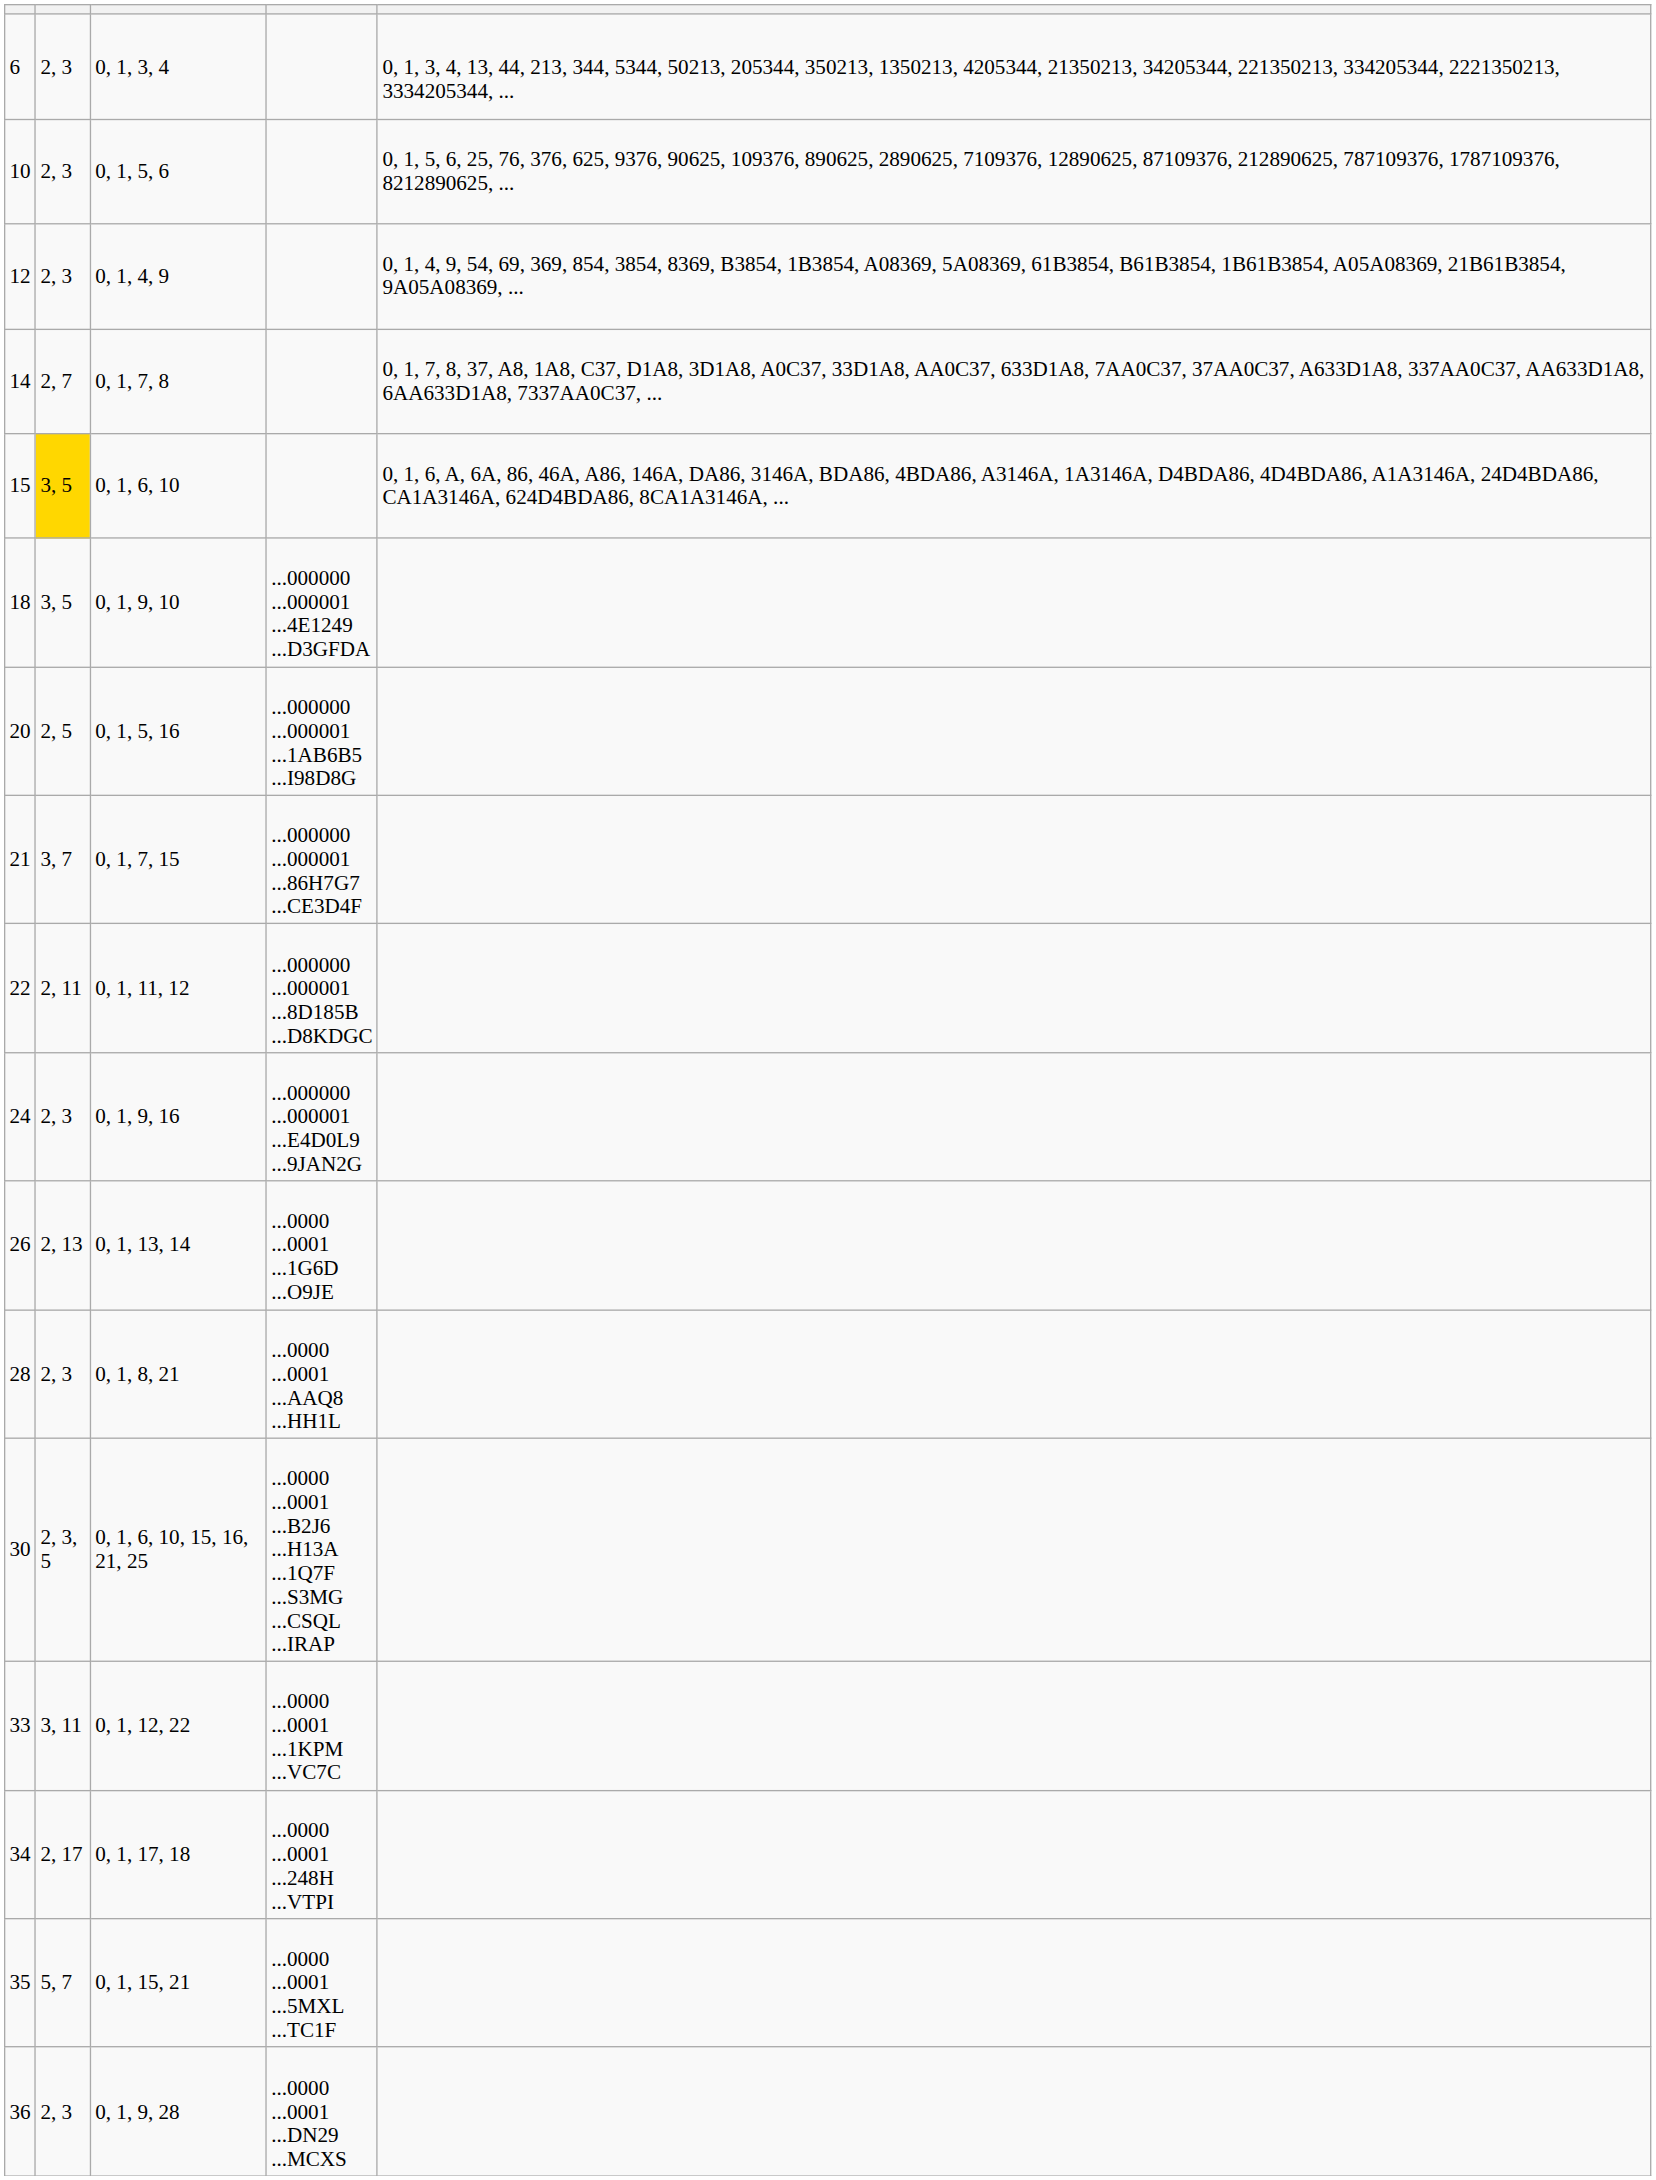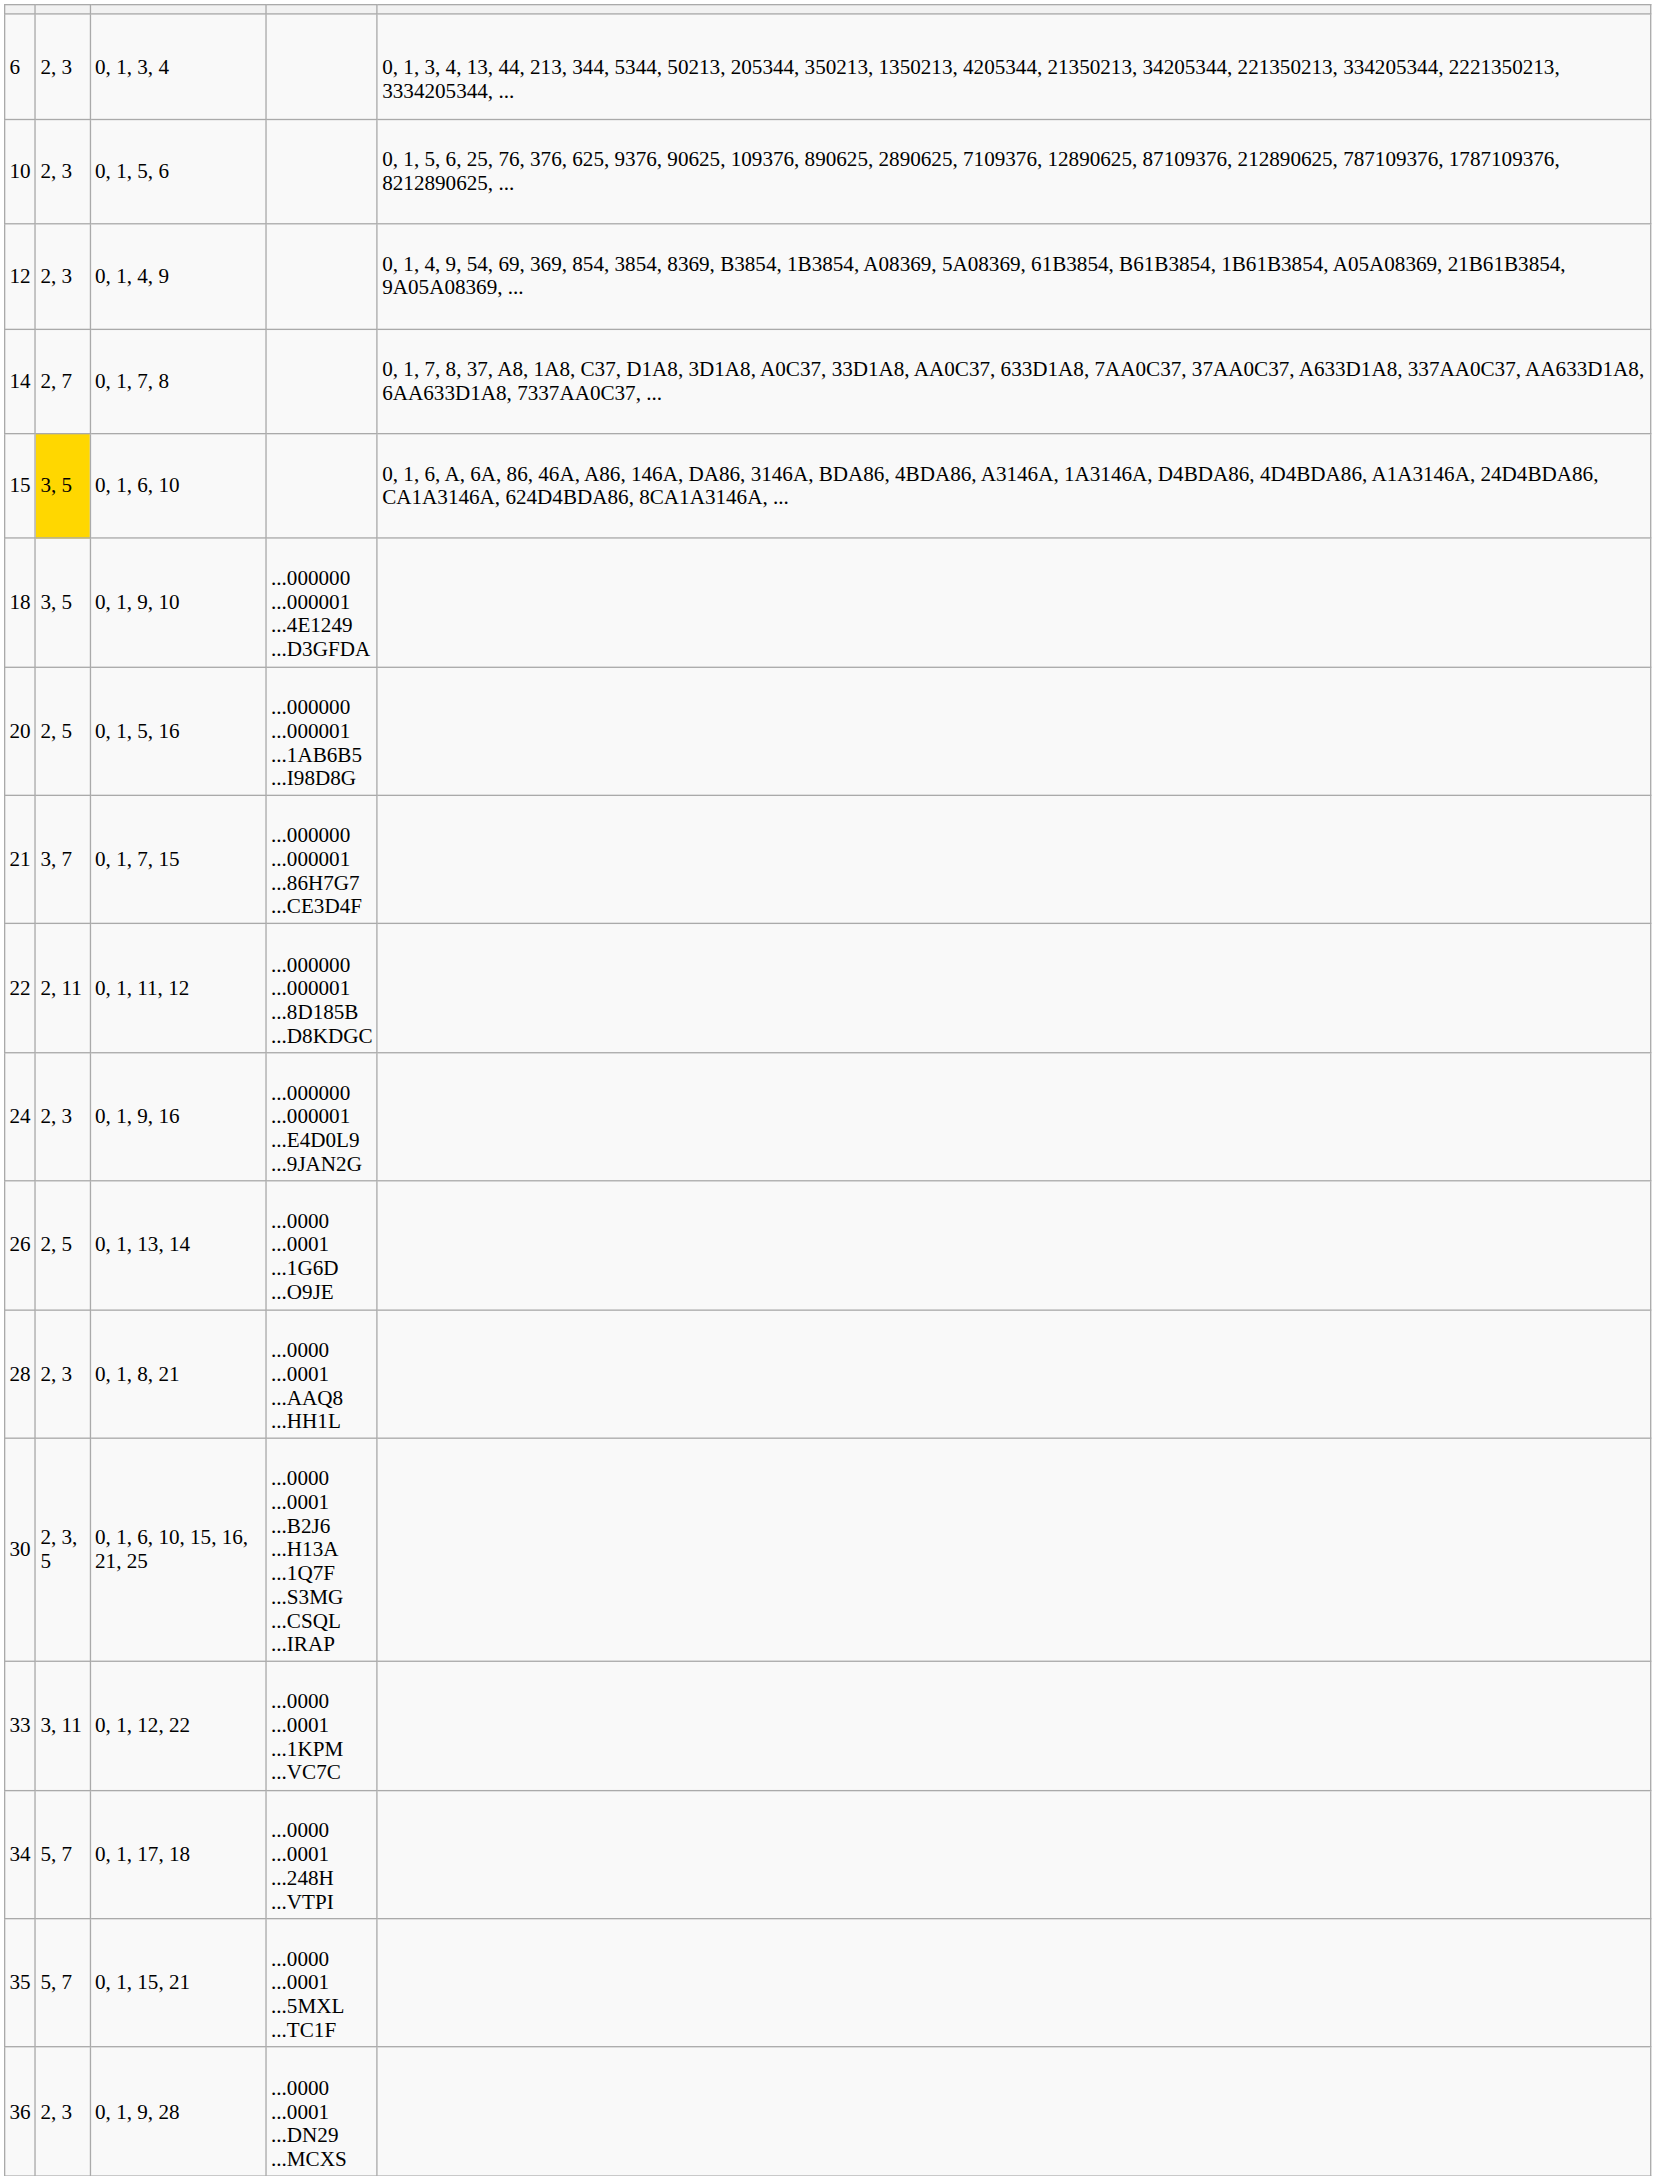26 | column 2: 2, 13 -> 2, 5
34 | column 2: 2, 17 -> 5, 7
